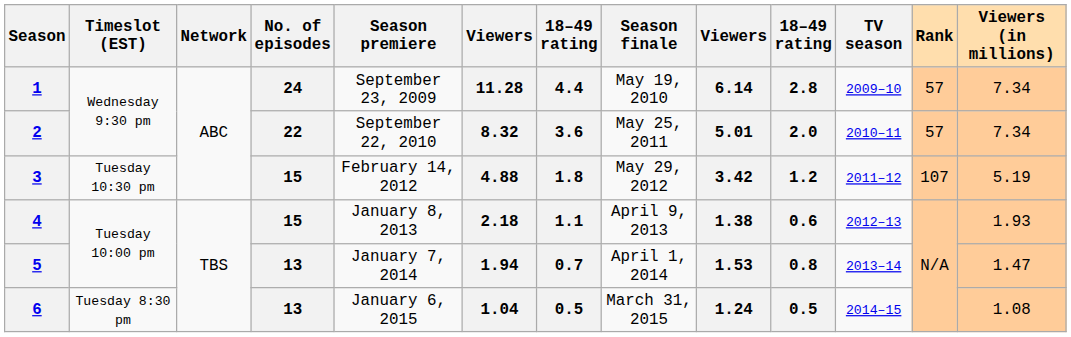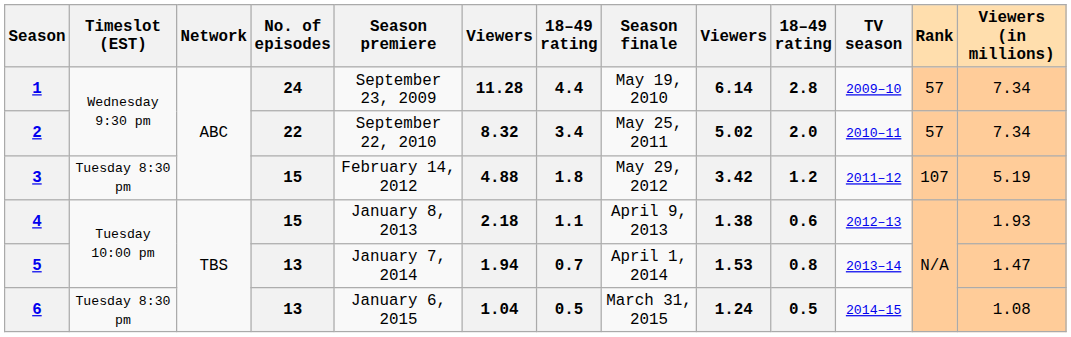2 | column 7: 3.6 -> 3.4
2 | column 9: 5.01 -> 5.02
3 | Timeslot (EST): Tuesday 10:30 pm -> Tuesday 8:30 pm
